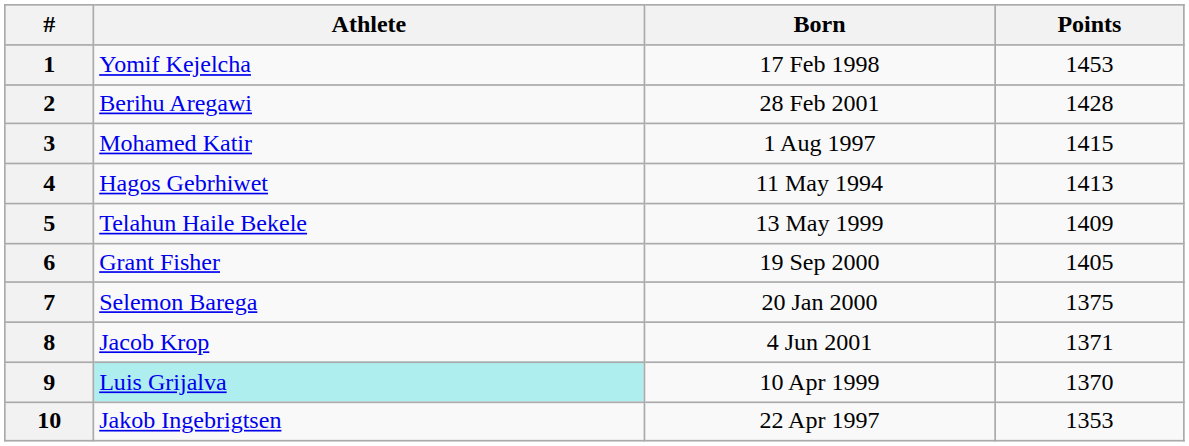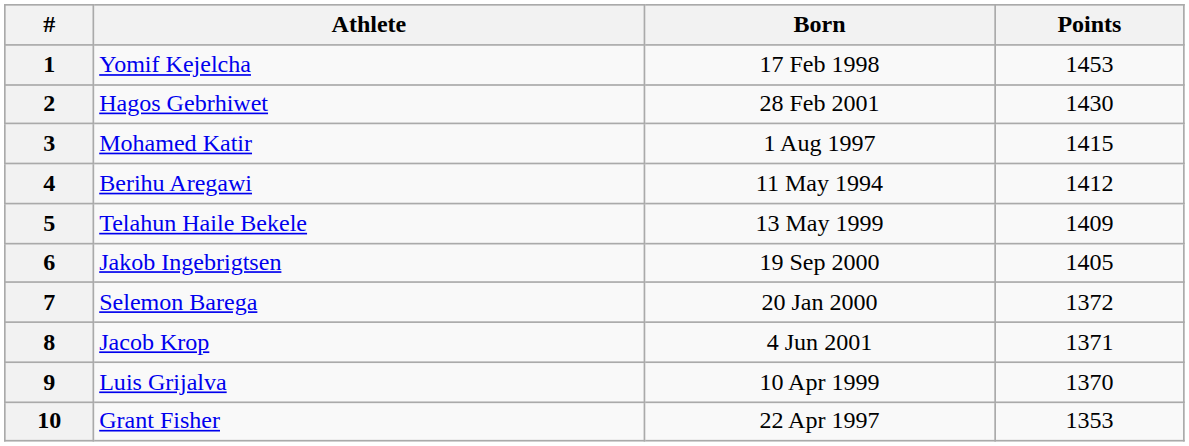2 | Athlete: Berihu Aregawi -> Hagos Gebrhiwet
2 | Points: 1428 -> 1430
4 | Athlete: Hagos Gebrhiwet -> Berihu Aregawi
4 | Points: 1413 -> 1412
6 | Athlete: Grant Fisher -> Jakob Ingebrigtsen
7 | Points: 1375 -> 1372
9 | Athlete: paleturquoise background -> no background
10 | Athlete: Jakob Ingebrigtsen -> Grant Fisher
